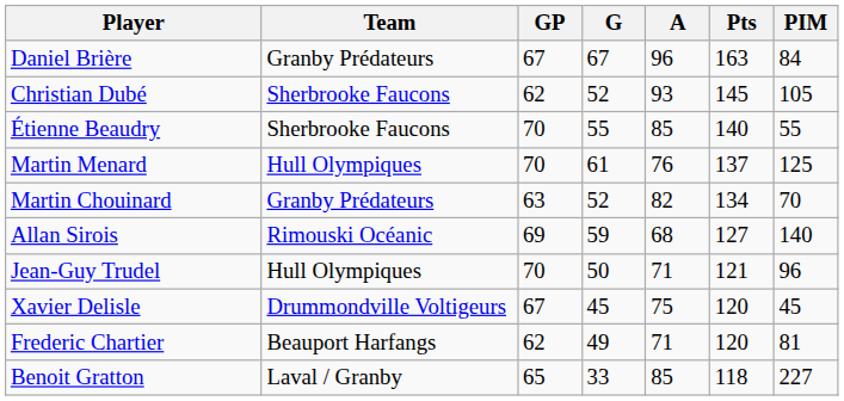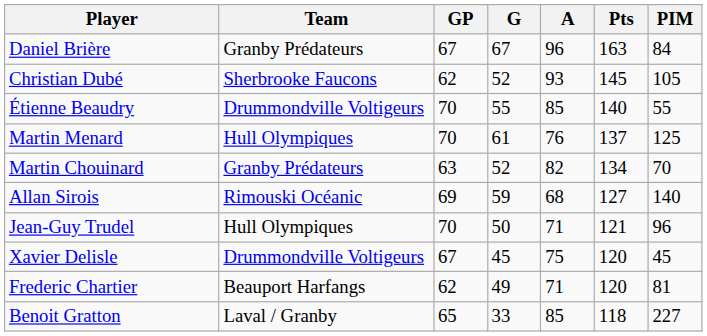Étienne Beaudry | Team: Sherbrooke Faucons -> Drummondville Voltigeurs
